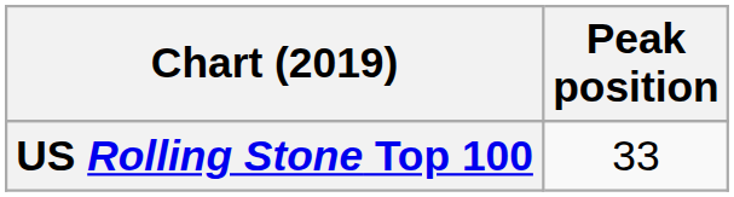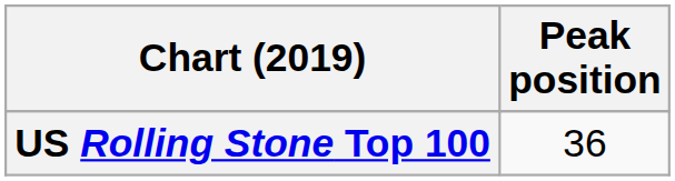US Rolling Stone Top 100 | Peak position: 33 -> 36
